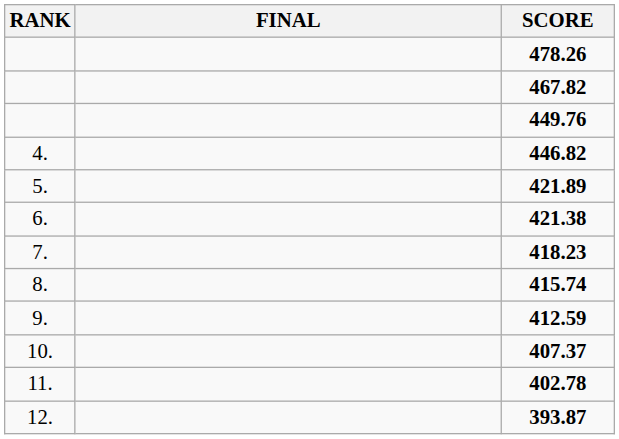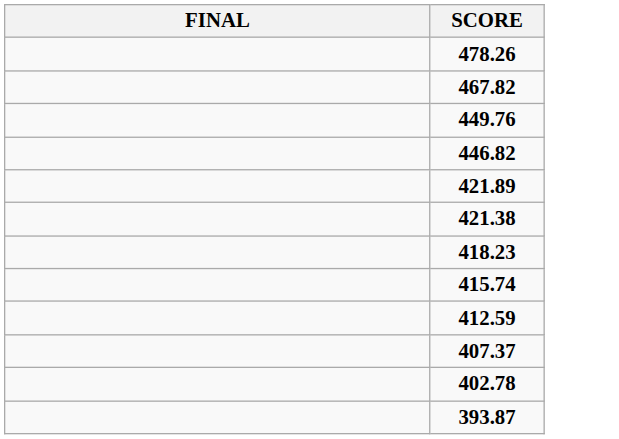- column: RANK | 4. | 5. | 6. | 7. | 8. | 9. | 10. | 11. | 12.
